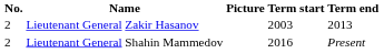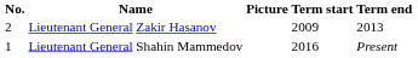Lieutenant General Zakir Hasanov | Term start: 2003 -> 2009
Lieutenant General Shahin Mammedov | No.: 2 -> 1
